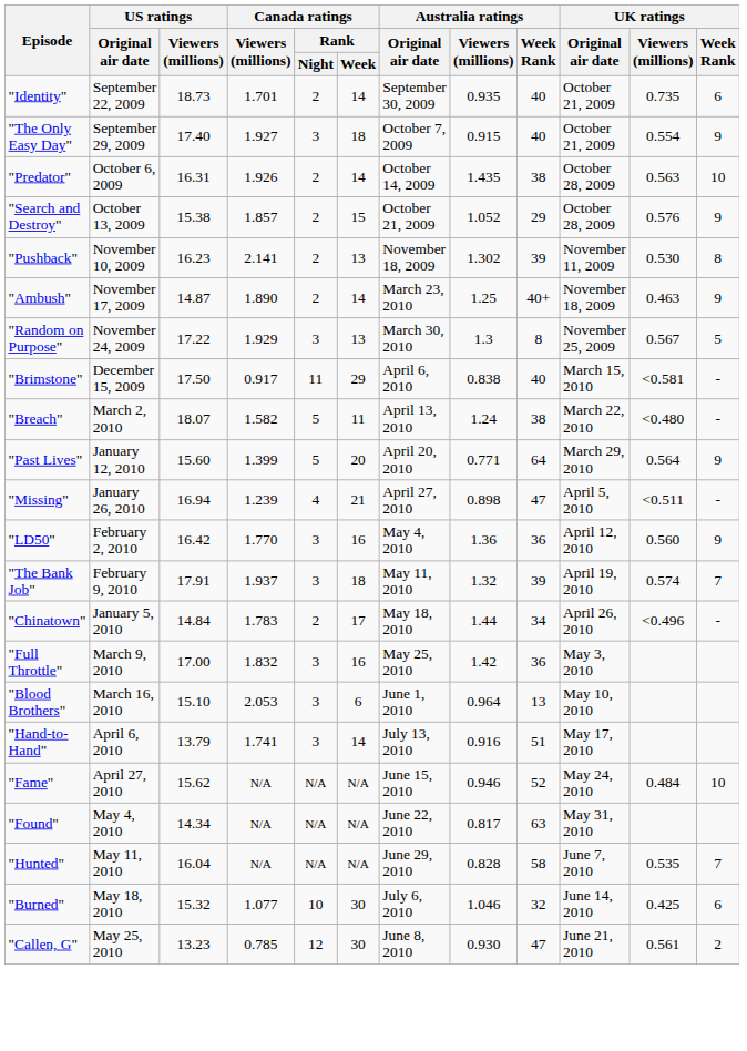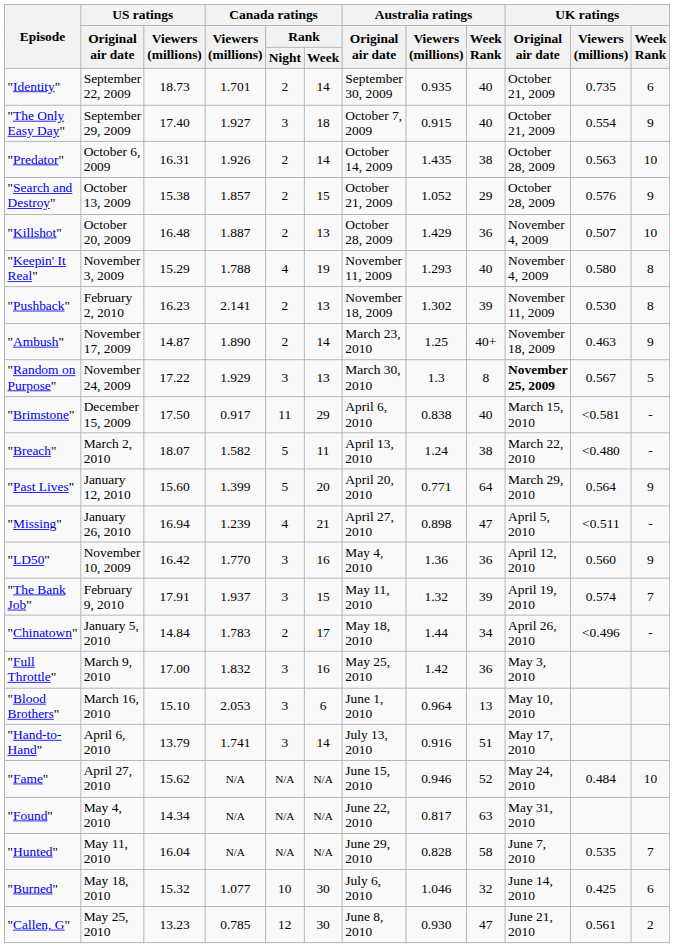+ row: "Killshot" | October 20, 2009 | 16.48 | 1.887 | 2 | 13 | October 28, 2009 | 1.429 | 36 | November 4, 2009 | 0.507 | 10
+ row: "Keepin' It Real" | November 3, 2009 | 15.29 | 1.788 | 4 | 19 | November 11, 2009 | 1.293 | 40 | November 4, 2009 | 0.580 | 8
"Pushback" | US ratings / Original air date: November 10, 2009 -> February 2, 2010
"Random on Purpose" | UK ratings / Original air date: normal -> bold
"LD50" | US ratings / Original air date: February 2, 2010 -> November 10, 2009
"The Bank Job" | Canada ratings / Rank / Week: 18 -> 15
